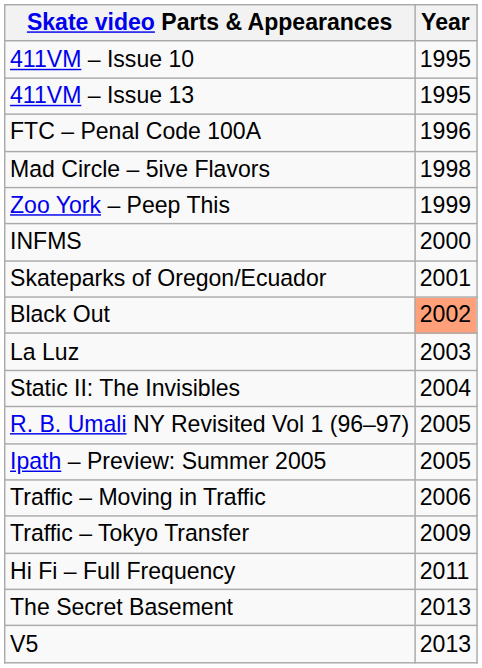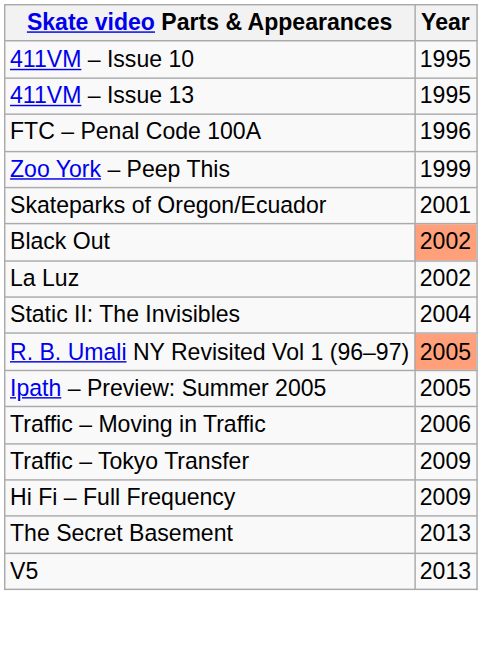- row: Mad Circle – 5ive Flavors | 1998
- row: INFMS | 2000
La Luz | Year: 2003 -> 2002
R. B. Umali NY Revisited Vol 1 (96–97) | Year: no background -> lightsalmon background
Hi Fi – Full Frequency | Year: 2011 -> 2009
